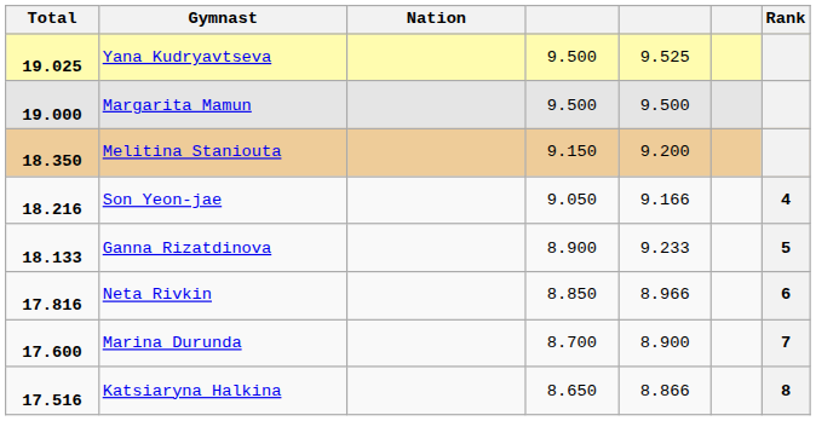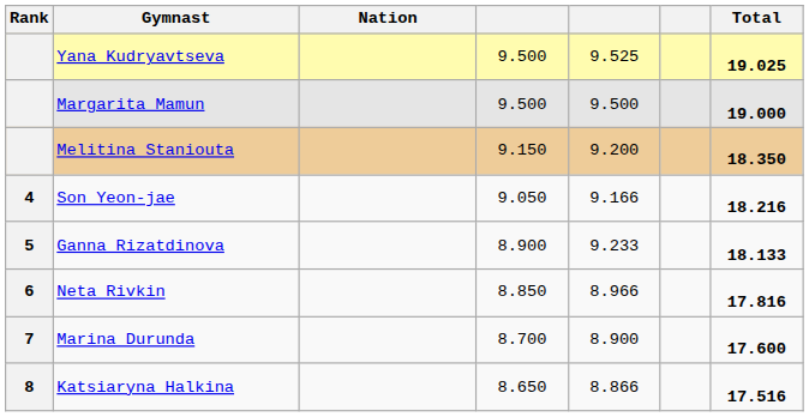columns swapped: Rank <-> Total
